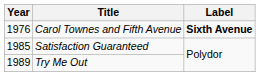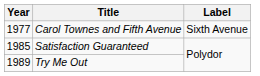Carol Townes and Fifth Avenue | Year: 1976 -> 1977
Carol Townes and Fifth Avenue | Label: bold -> normal
